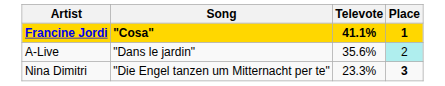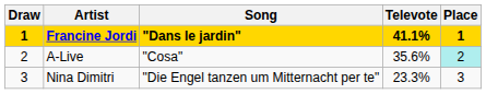+ column: Draw | 1 | 2 | 3
Francine Jordi | Song: "Cosa" -> "Dans le jardin"
A-Live | Song: "Dans le jardin" -> "Cosa"
Nina Dimitri | Place: bold -> normal
